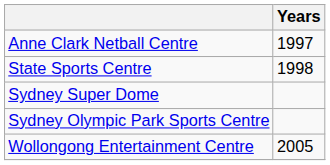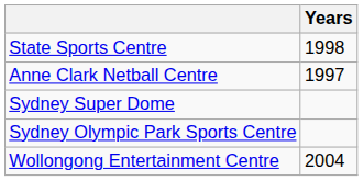rows swapped: Anne Clark Netball Centre <-> State Sports Centre
Wollongong Entertainment Centre | Years: 2005 -> 2004
